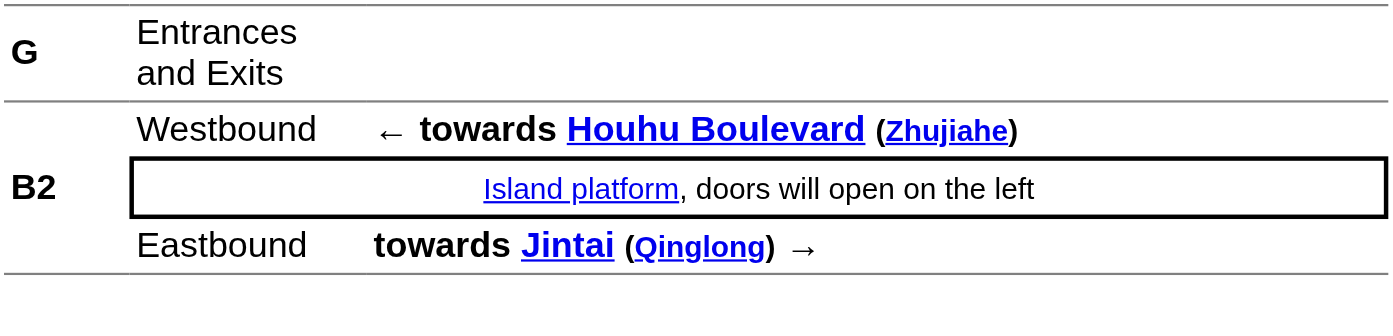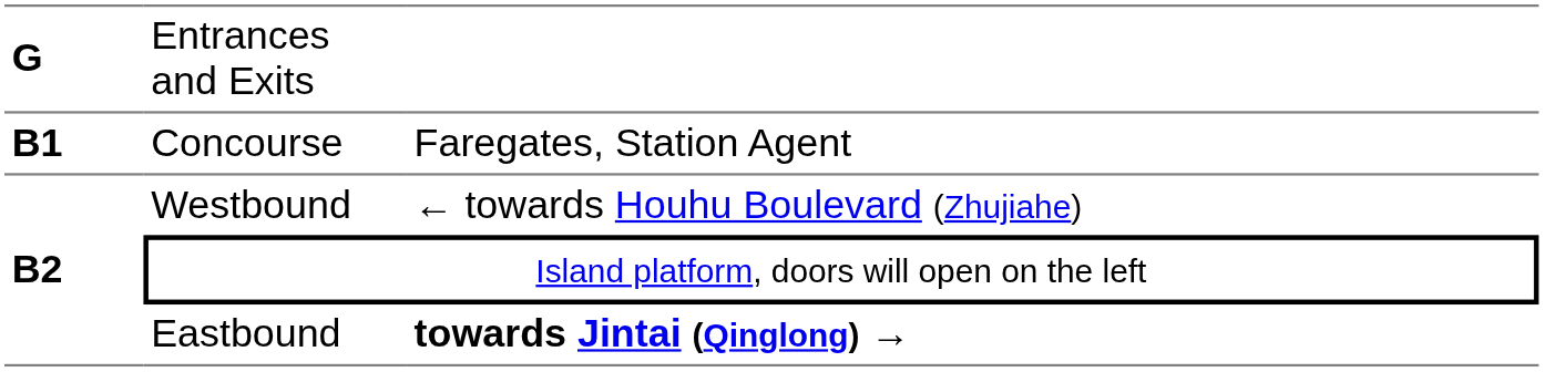+ row: B1 | Concourse | Faregates, Station Agent
Westbound | column 3: bold -> normal
